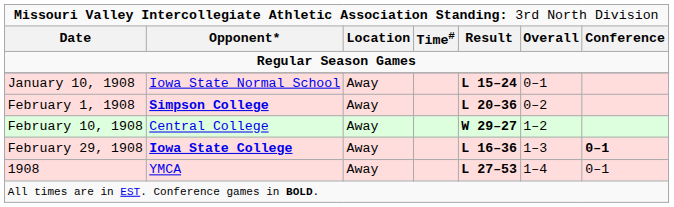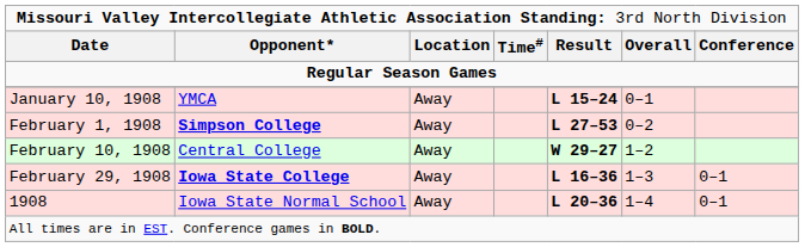January 10, 1908 | column 2: Iowa State Normal School -> YMCA
February 1, 1908 | column 5: L 20–36 -> L 27–53
February 29, 1908 | column 7: bold -> normal
1908 | column 2: YMCA -> Iowa State Normal School
1908 | column 5: L 27–53 -> L 20–36
